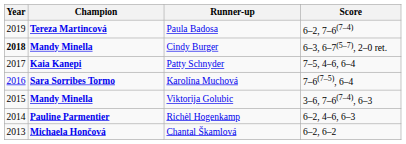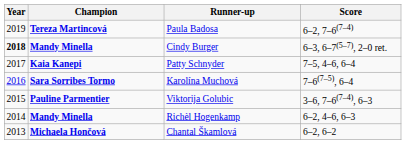Viktorija Golubic | Champion: Mandy Minella -> Pauline Parmentier
Richèl Hogenkamp | Champion: Pauline Parmentier -> Mandy Minella
